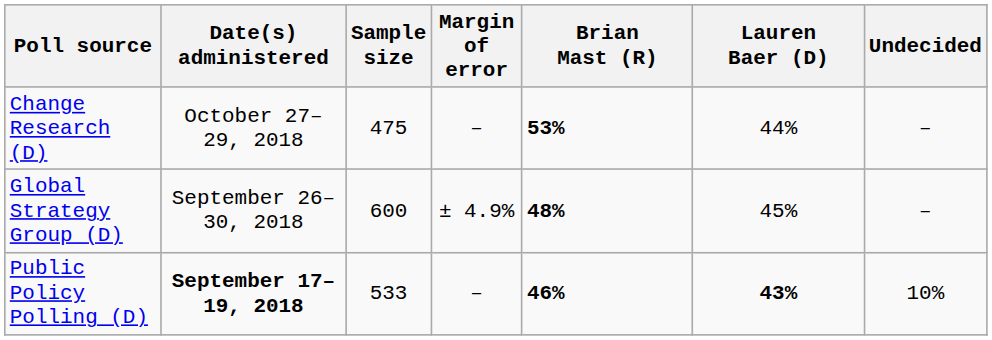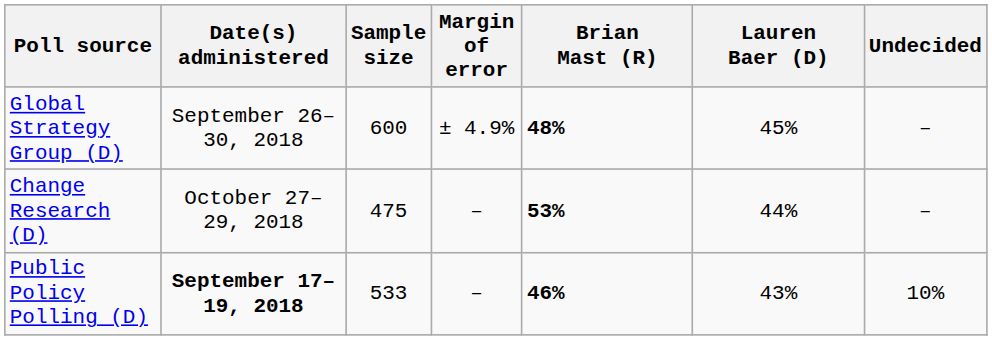rows swapped: Change Research (D) <-> Global Strategy Group (D)
Public Policy Polling (D) | Lauren Baer (D): bold -> normal
